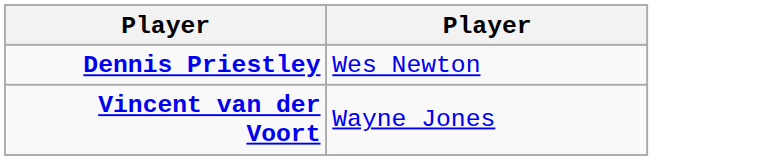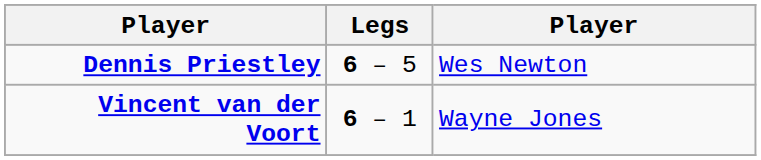+ column: Legs | 6 – 5 | 6 – 1
